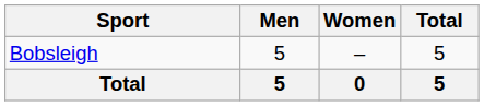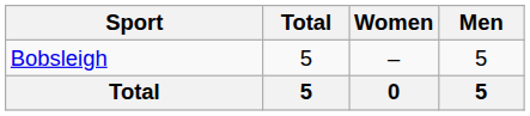columns swapped: Men <-> Total
